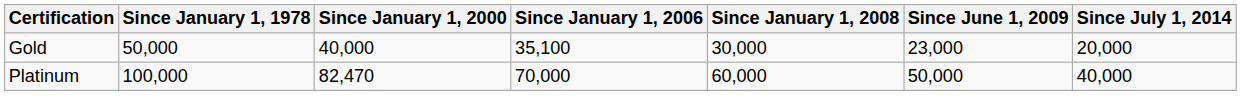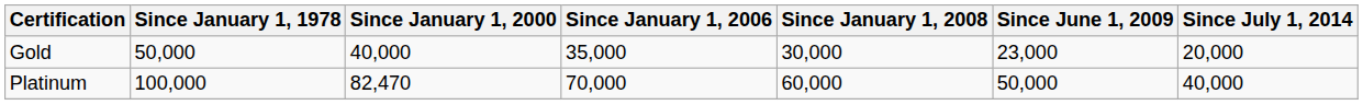Gold | Since January 1, 2006: 35,100 -> 35,000
